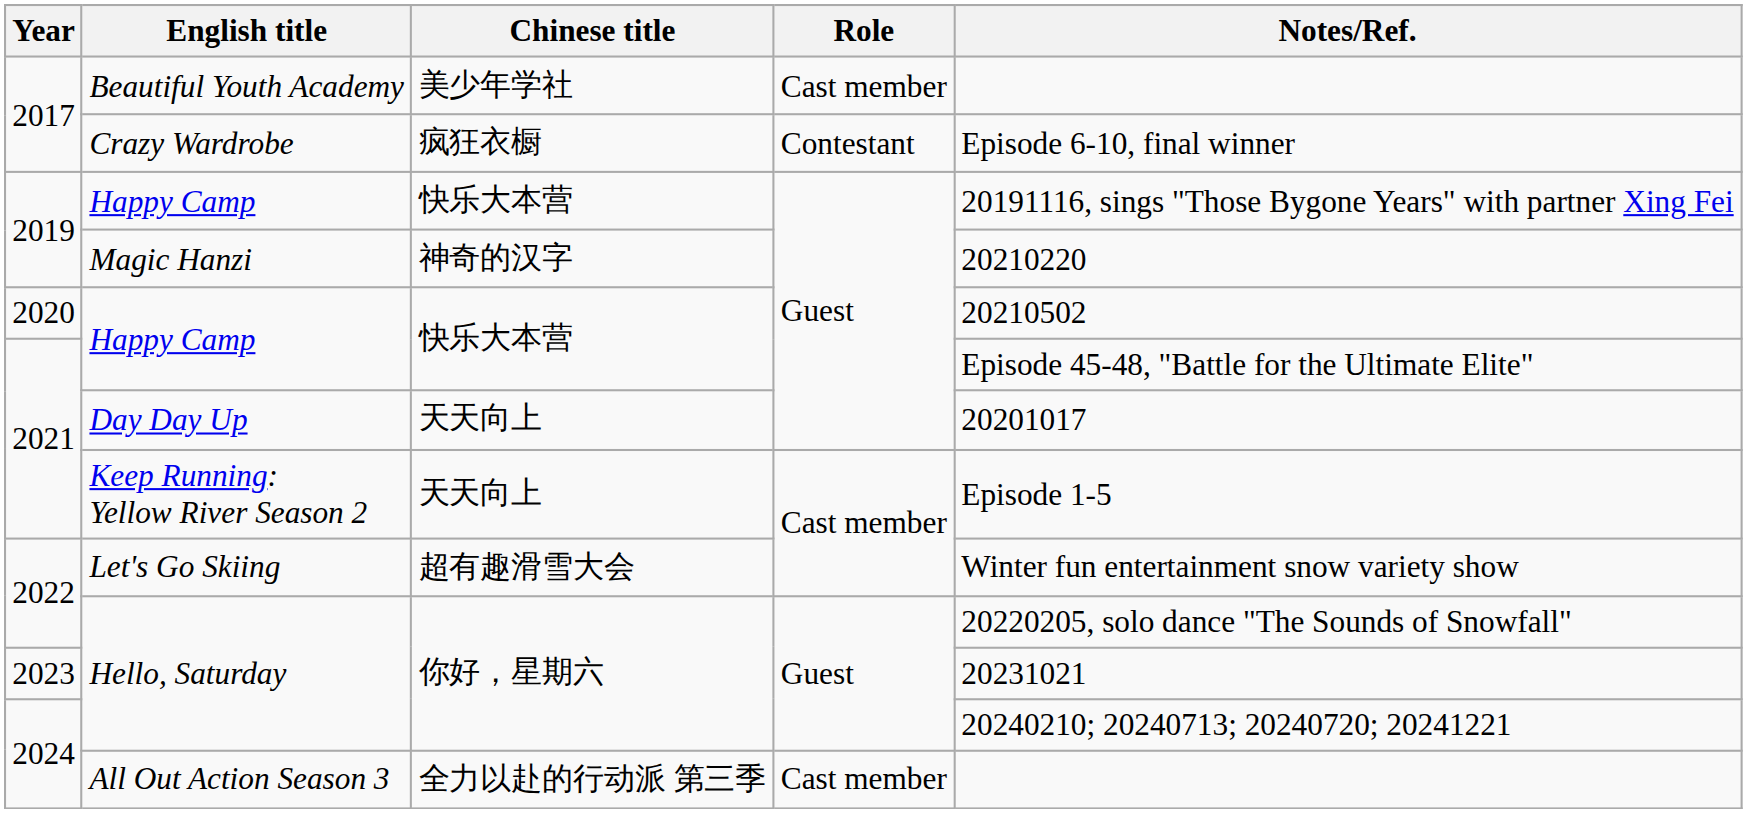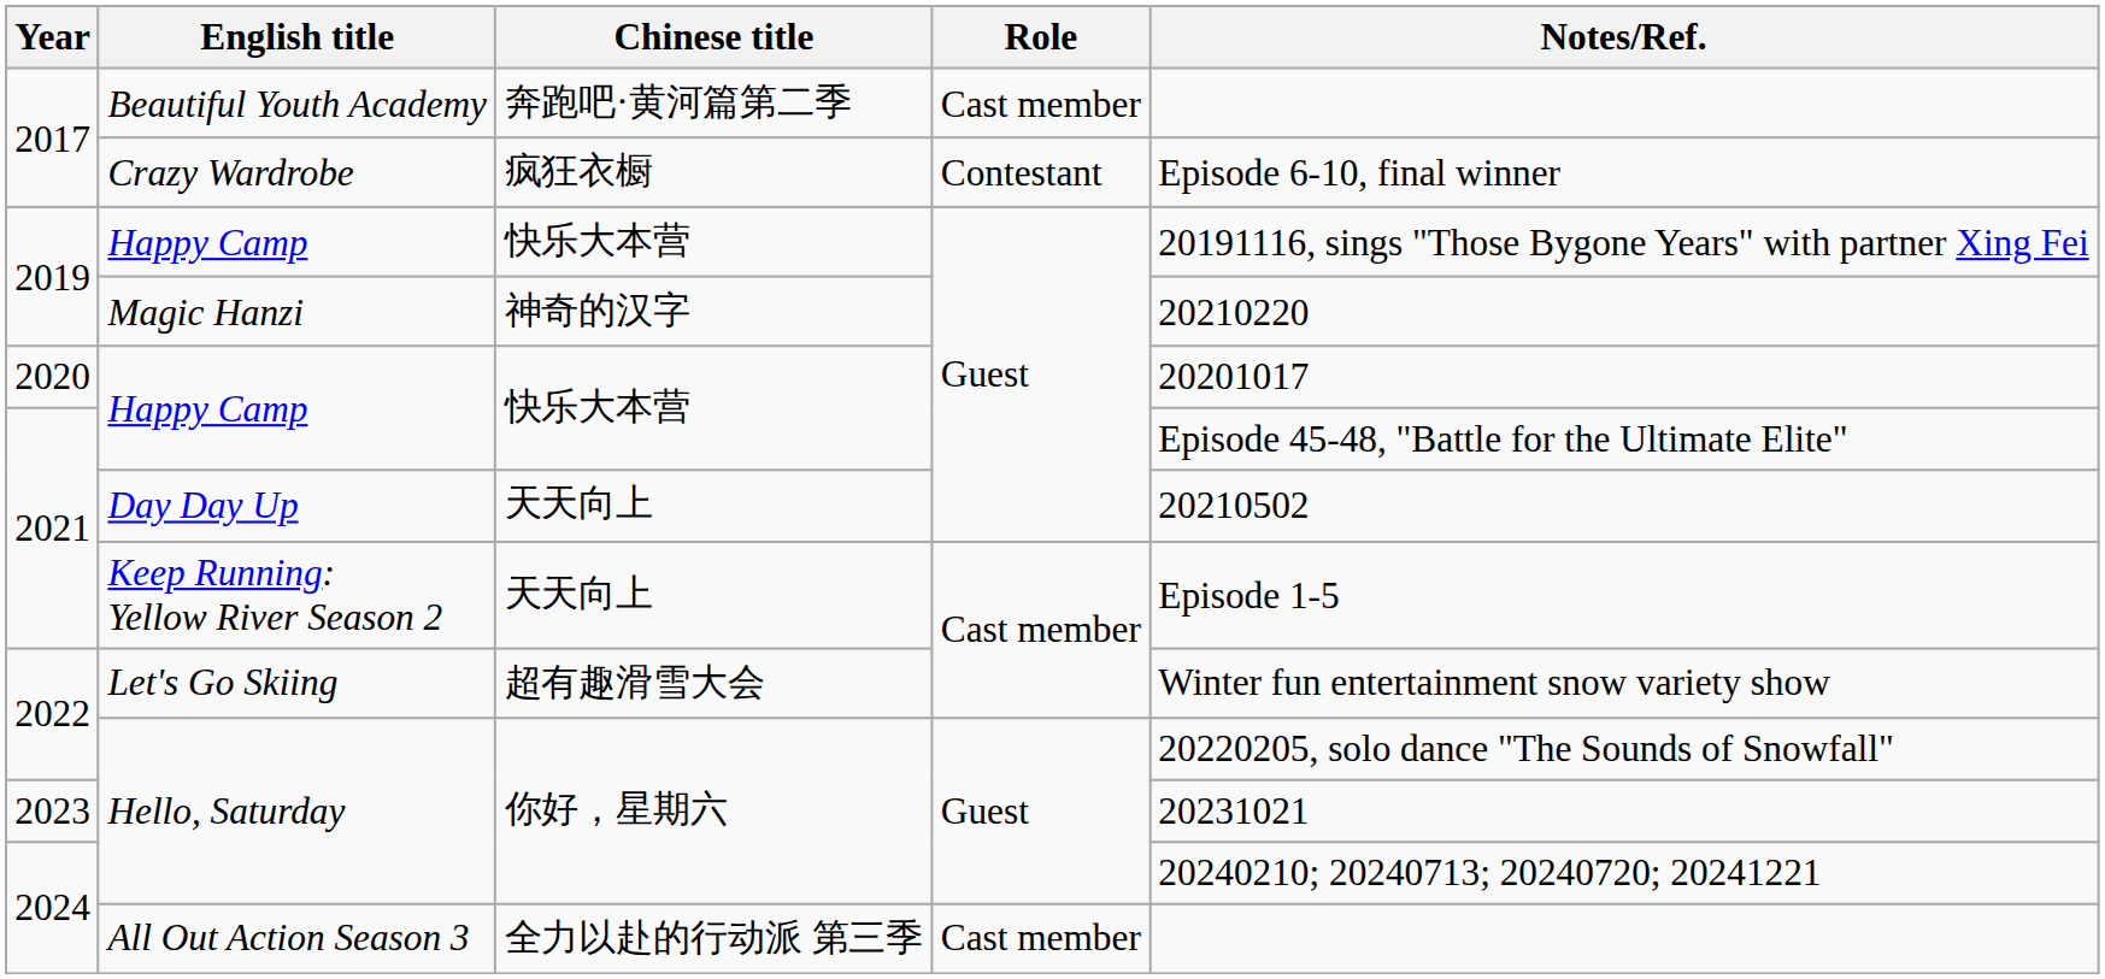Beautiful Youth Academy | Chinese title: 美少年学社 -> 奔跑吧·黄河篇第二季
2020 / Happy Camp | Notes/Ref.: 20210502 -> 20201017
Day Day Up | Notes/Ref.: 20201017 -> 20210502
